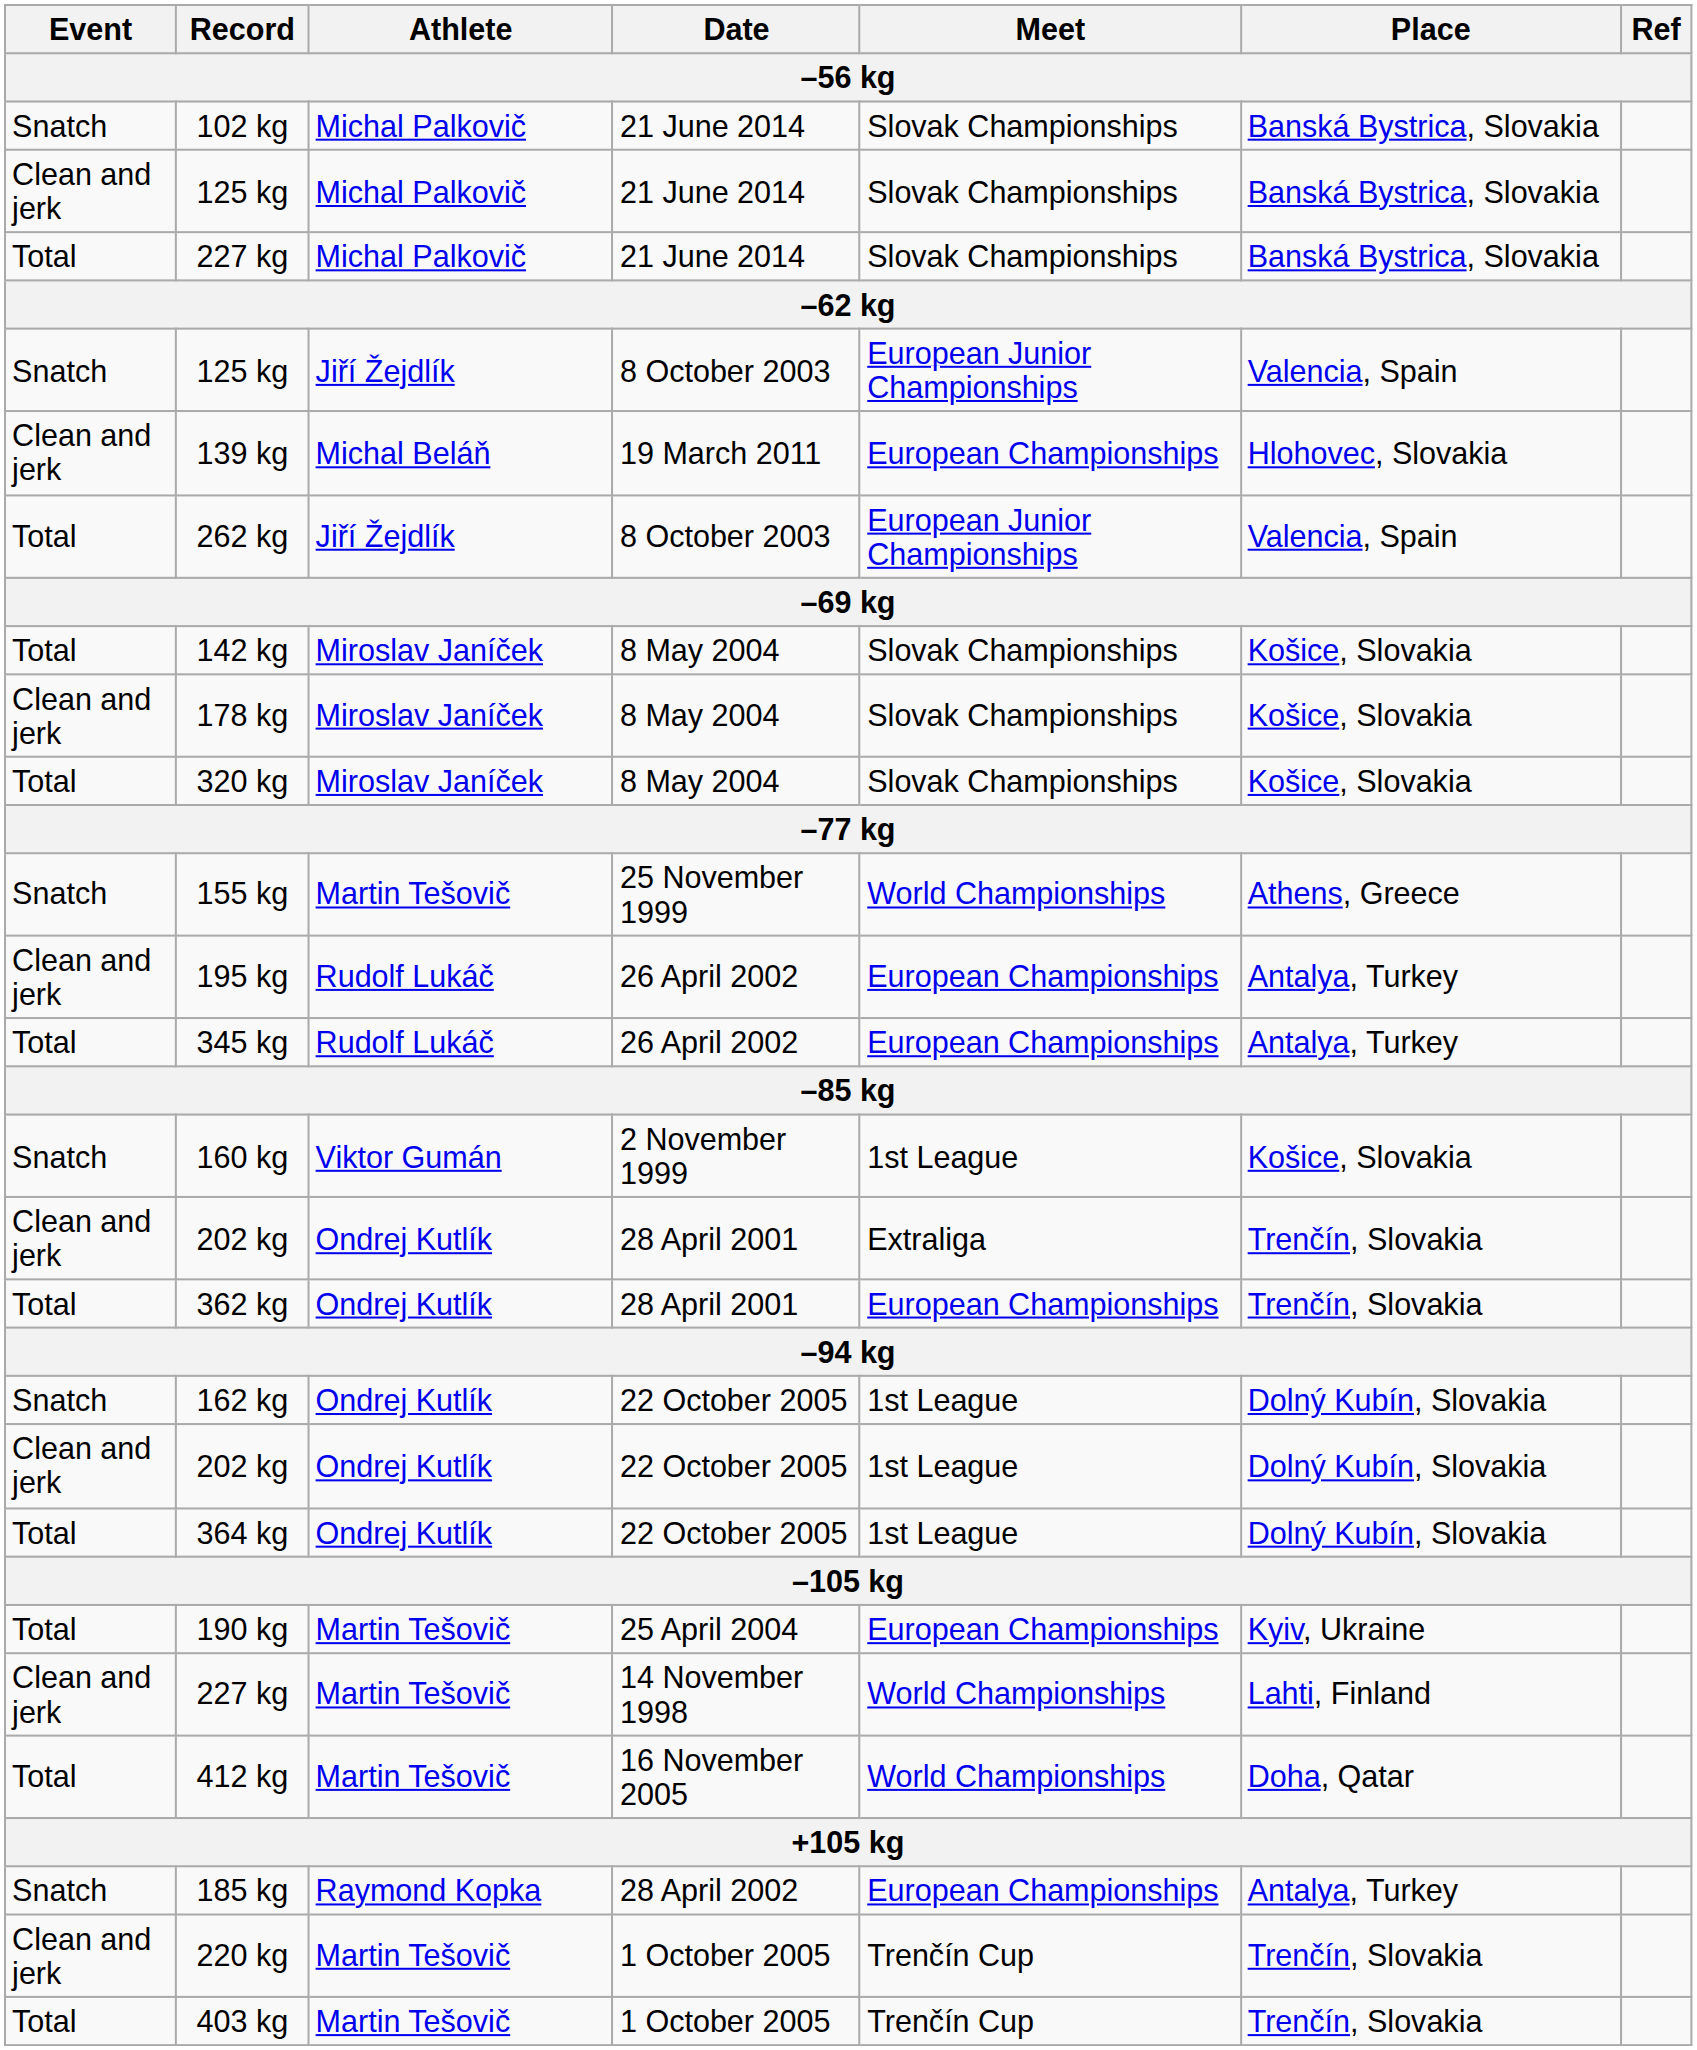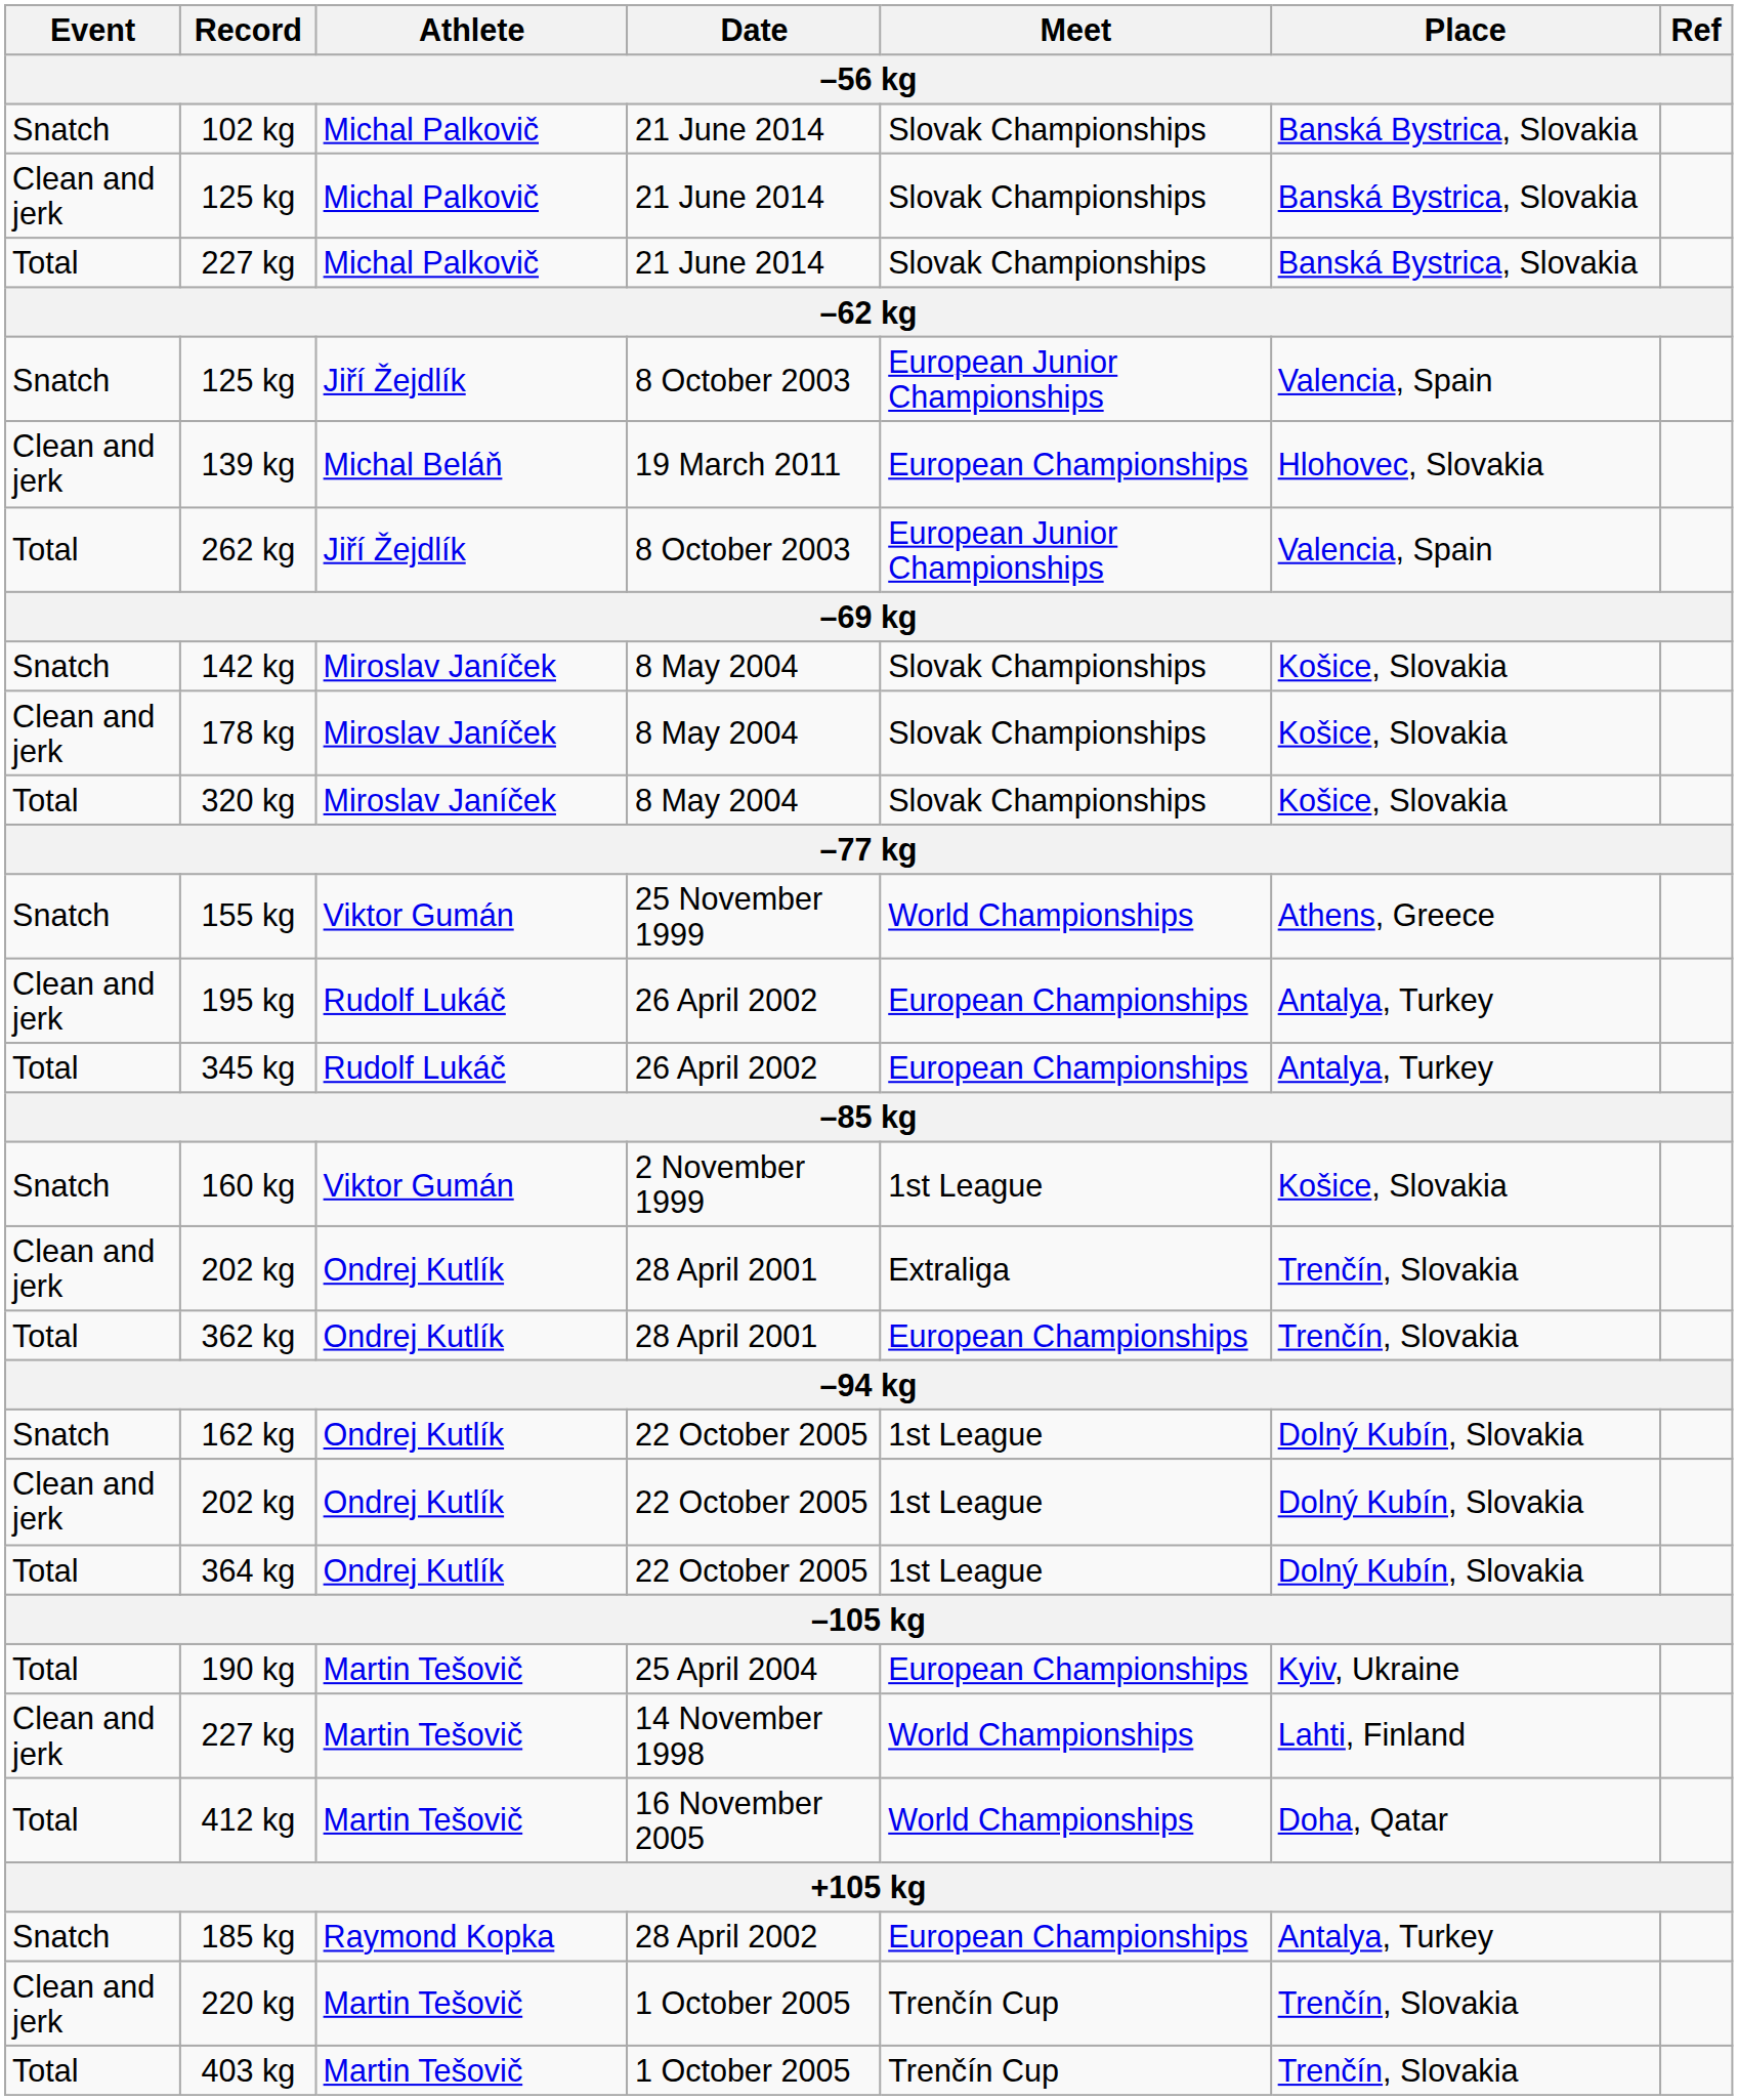142 kg | Event: Total -> Snatch
155 kg | Athlete: Martin Tešovič -> Viktor Gumán
